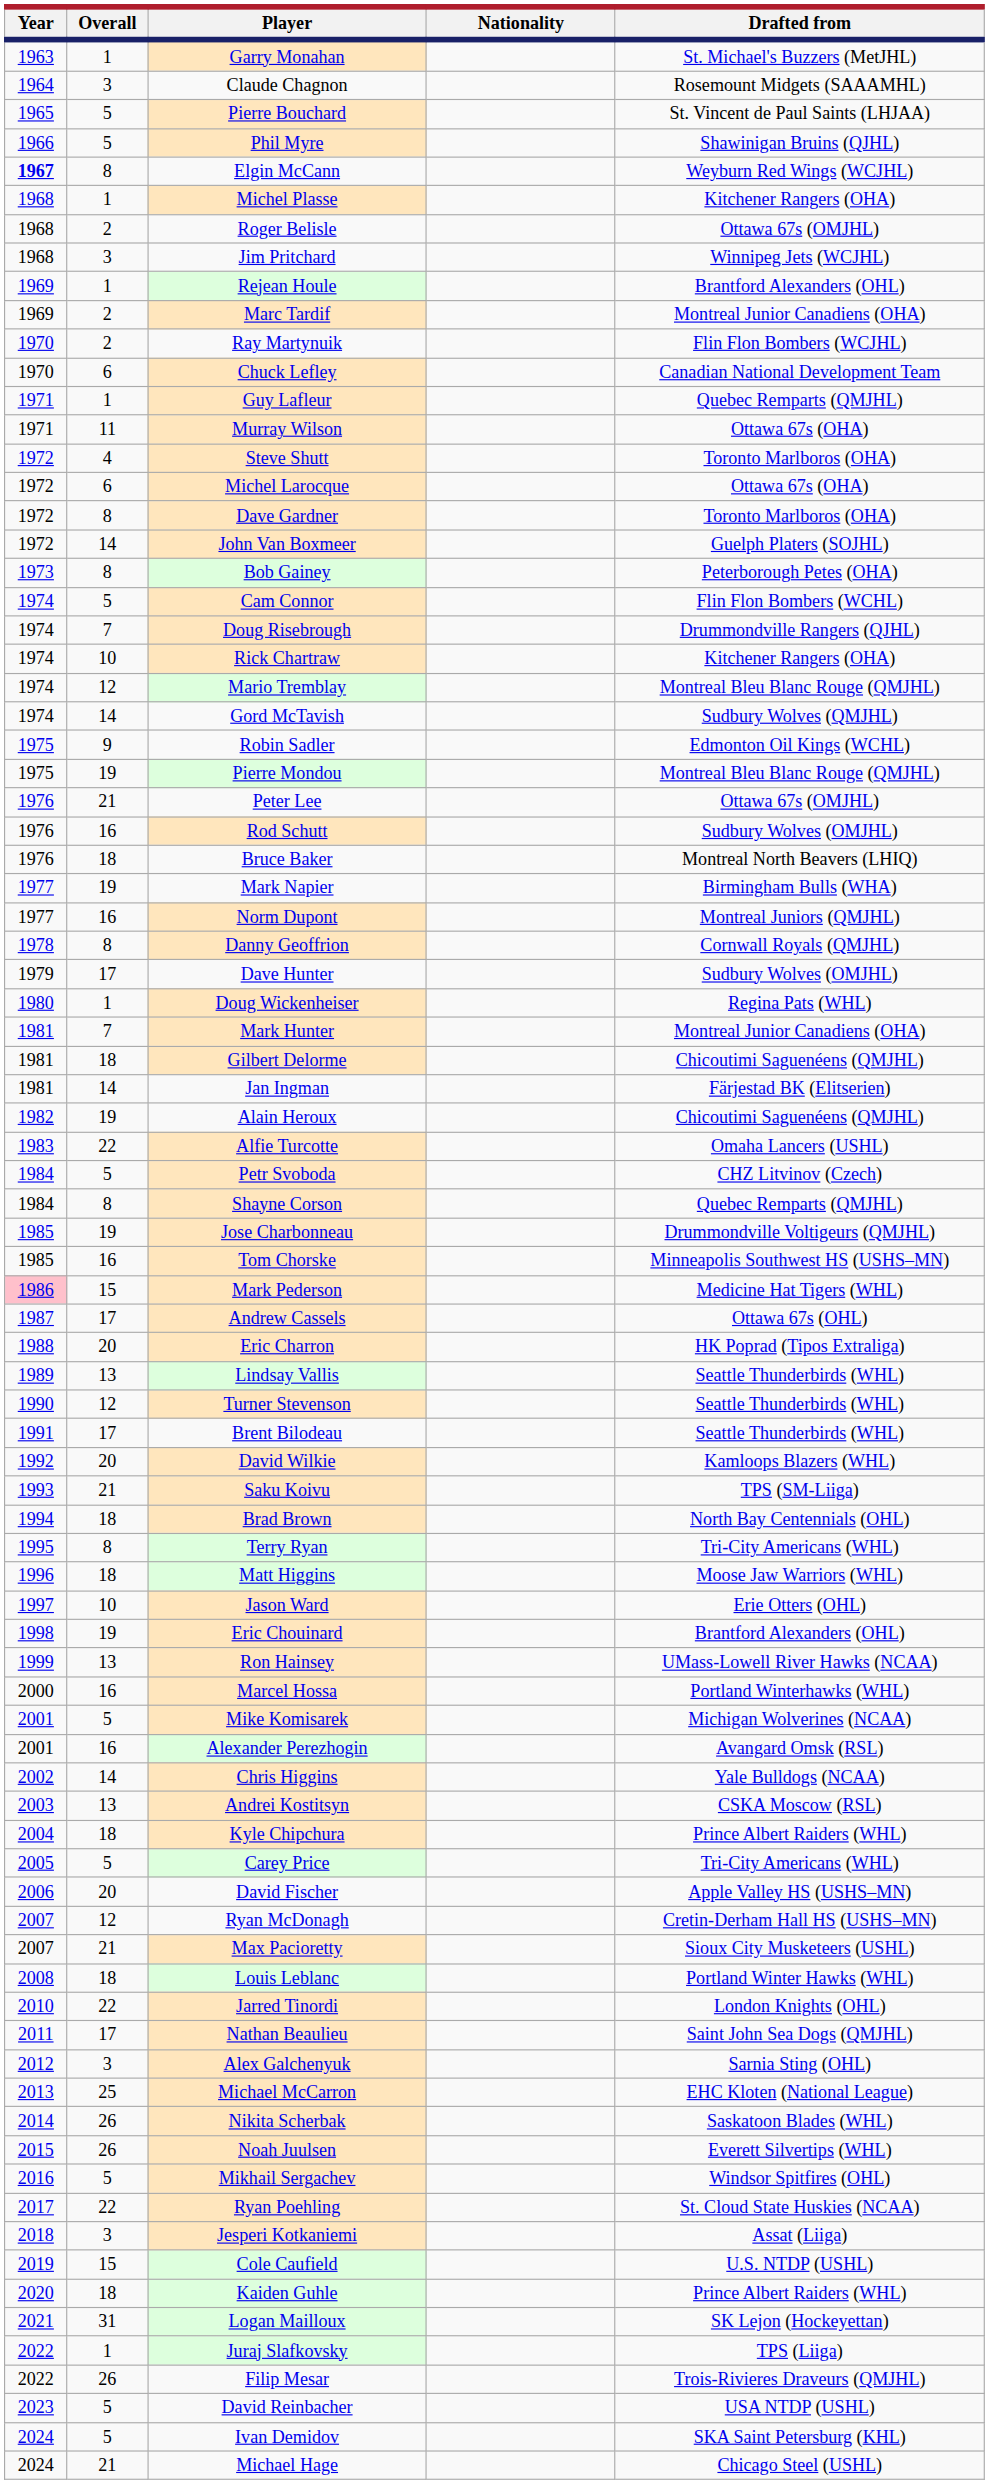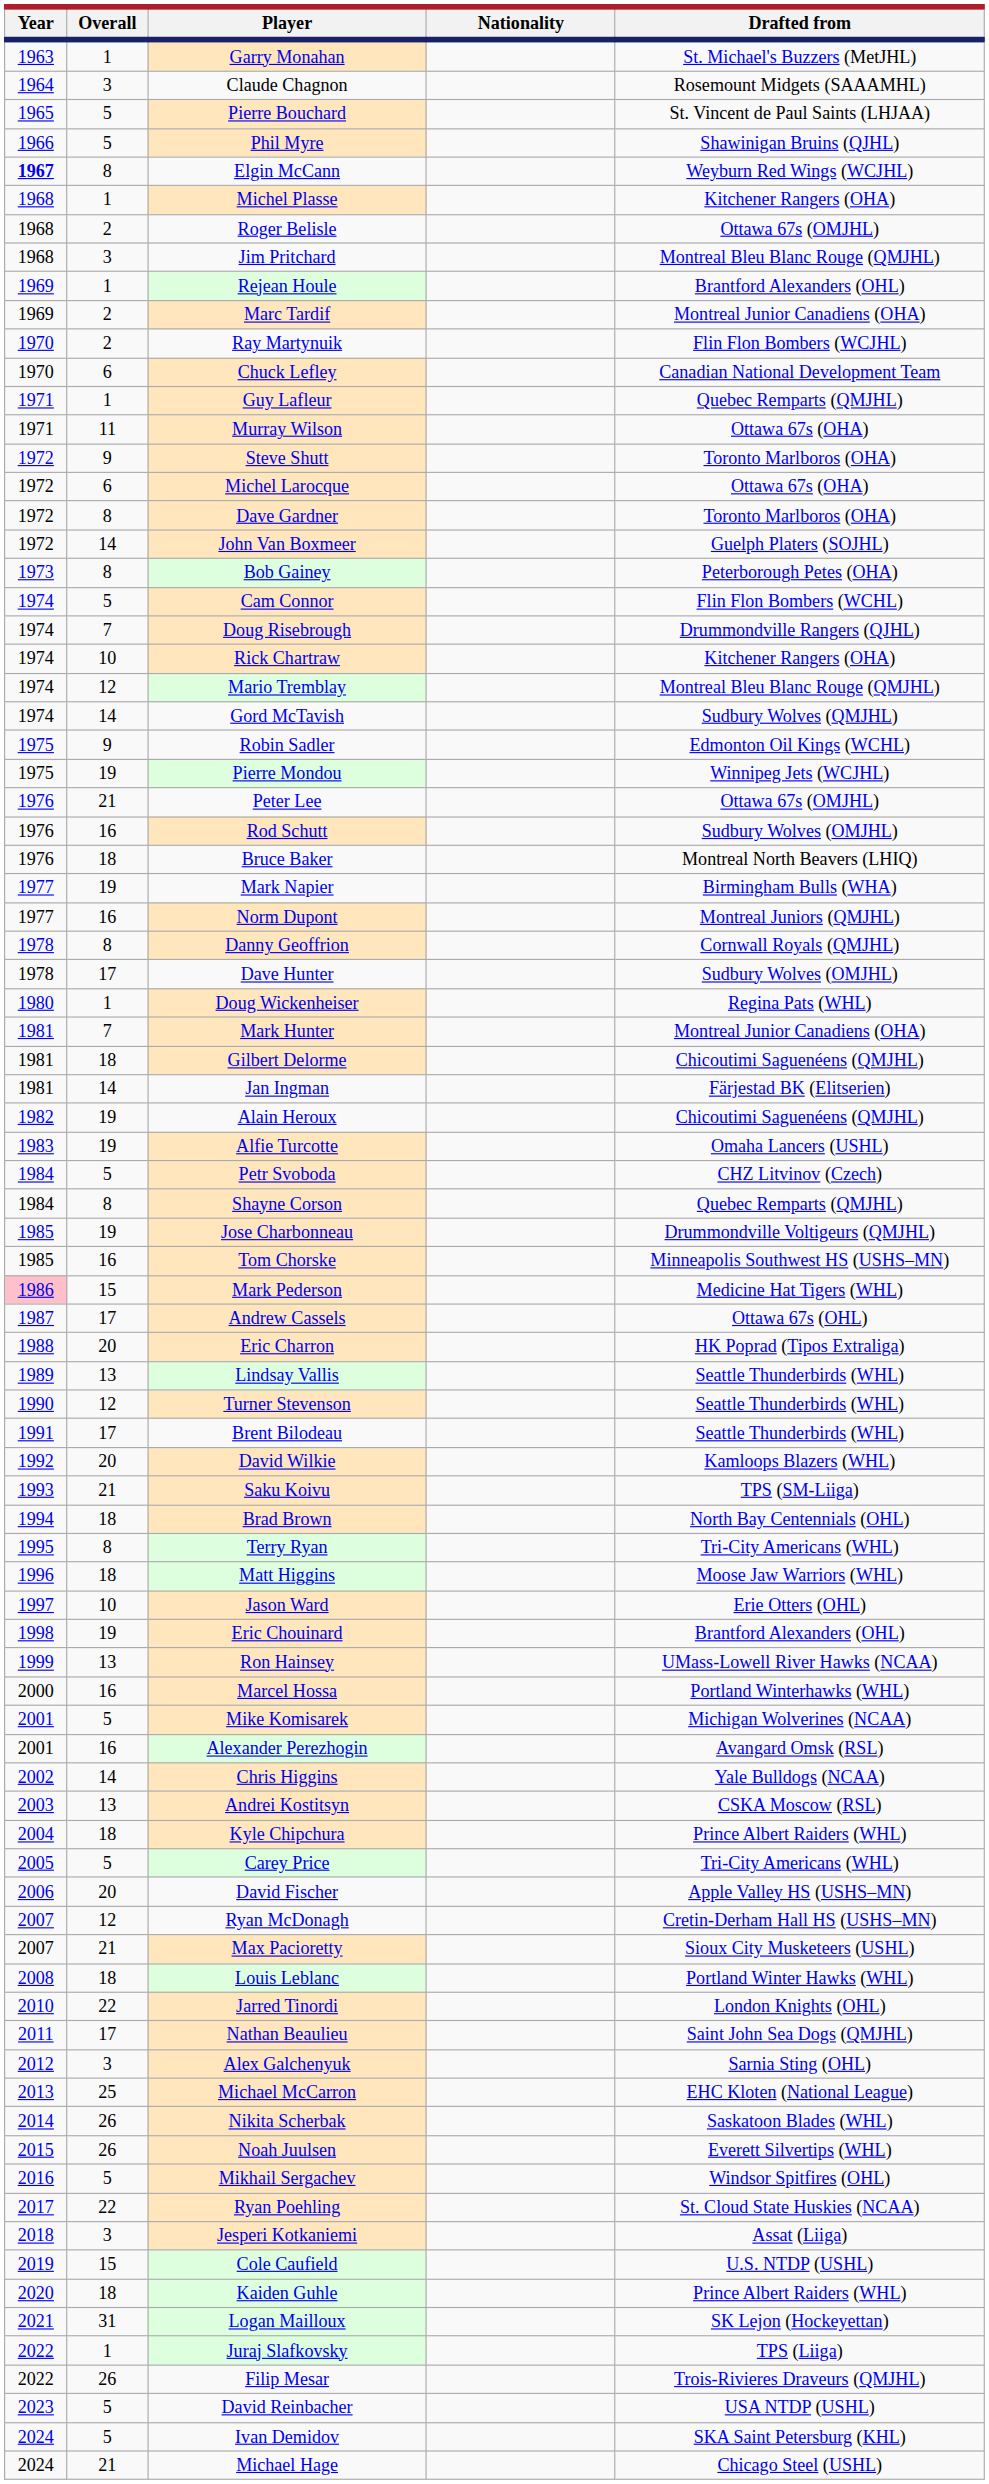Jim Pritchard | Drafted from: Winnipeg Jets (WCJHL) -> Montreal Bleu Blanc Rouge (QMJHL)
Steve Shutt | Overall: 4 -> 9
Pierre Mondou | Drafted from: Montreal Bleu Blanc Rouge (QMJHL) -> Winnipeg Jets (WCJHL)
Dave Hunter | Year: 1979 -> 1978
Alfie Turcotte | Overall: 22 -> 19
